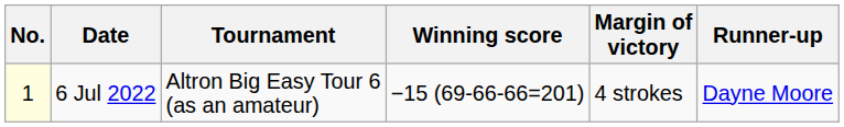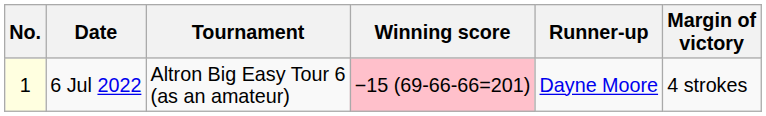columns swapped: Margin of victory <-> Runner-up
6 Jul 2022 | Winning score: no background -> pink background
